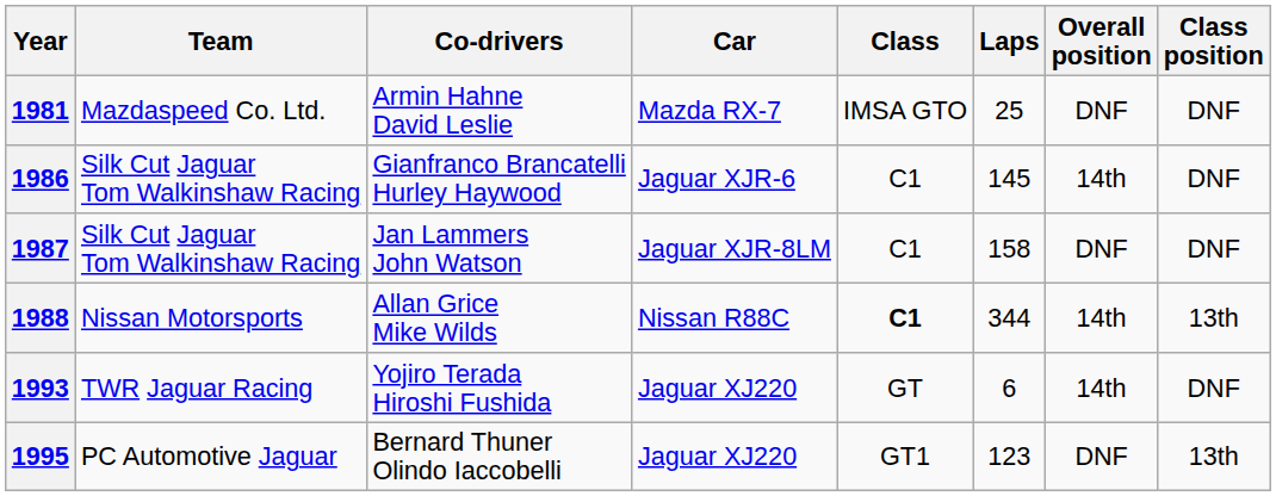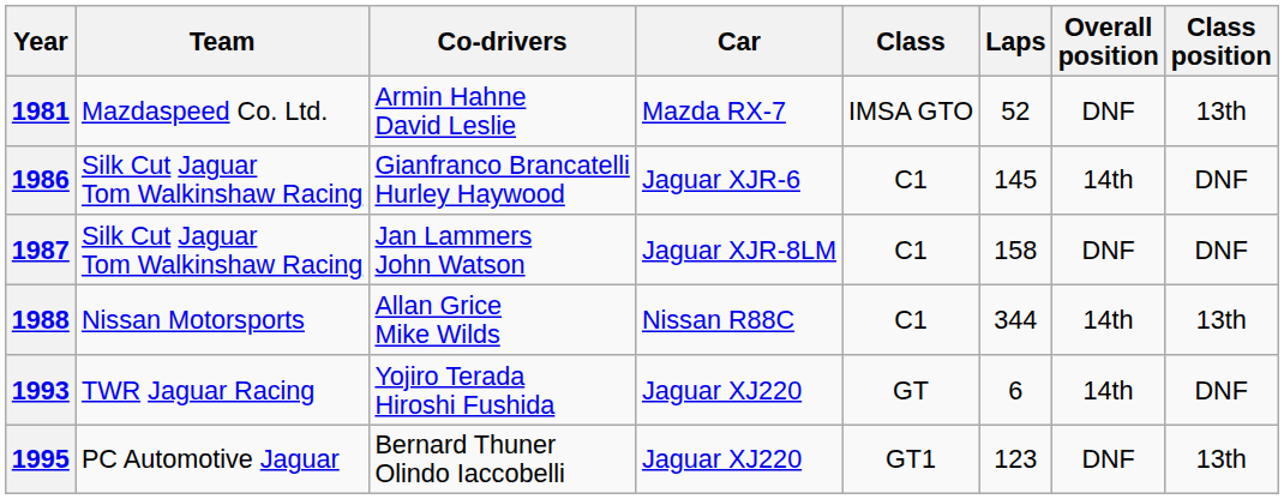1981 | Laps: 25 -> 52
1981 | Class position: DNF -> 13th
1988 | Class: bold -> normal
